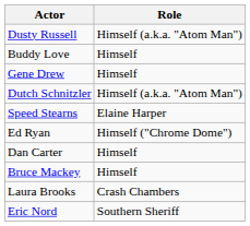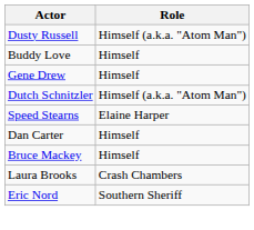- row: Ed Ryan | Himself ("Chrome Dome")
